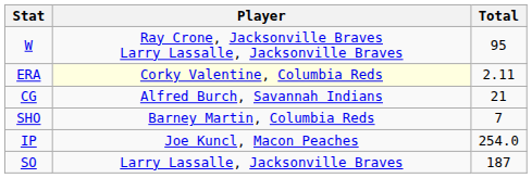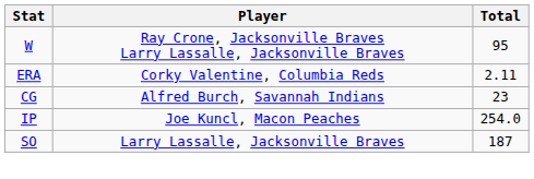ERA | Player: lightyellow background -> no background
CG | Total: 21 -> 23
- row: SHO | Barney Martin, Columbia Reds | 7
